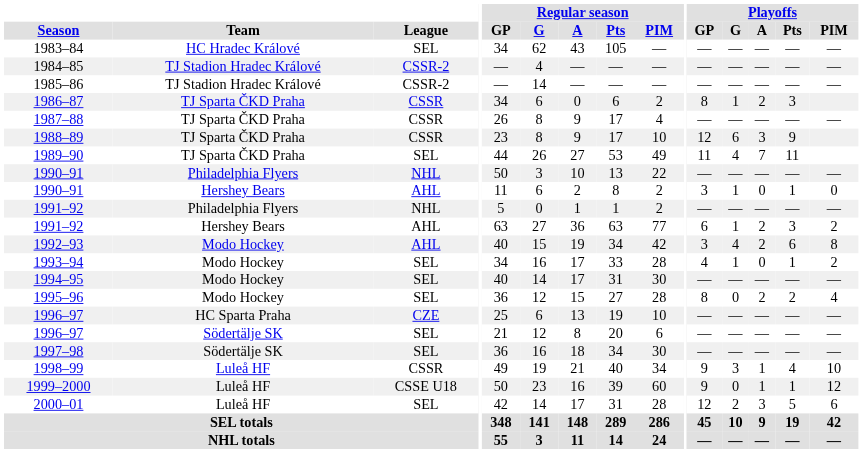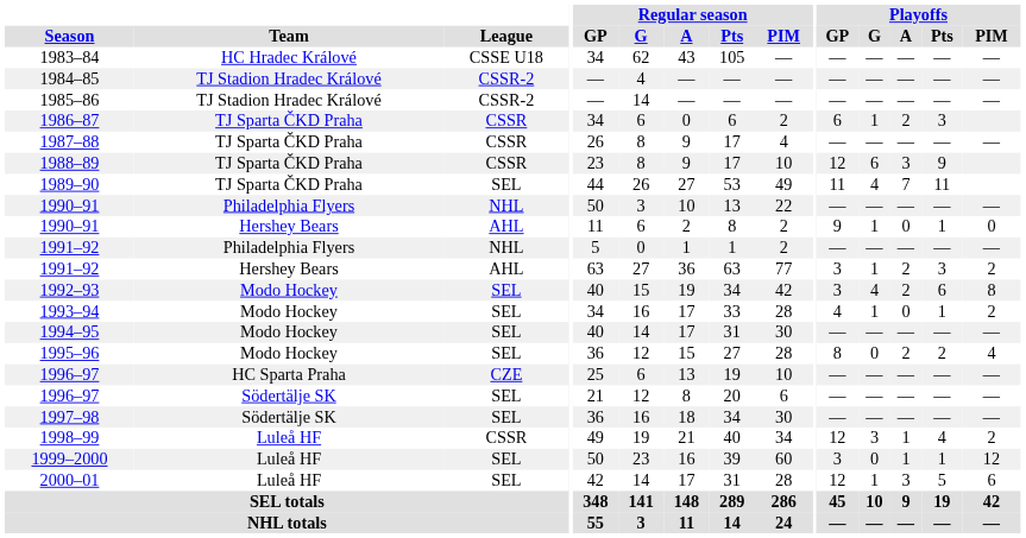1983–84 | League: SEL -> CSSE U18
1986–87 | Playoffs / GP: 8 -> 6
1990–91 / Hershey Bears | Playoffs / GP: 3 -> 9
1991–92 / Hershey Bears | Playoffs / GP: 6 -> 3
1992–93 | League: AHL -> SEL
1998–99 | Playoffs / GP: 9 -> 12
1998–99 | Playoffs / PIM: 10 -> 2
1999–2000 | League: CSSE U18 -> SEL
1999–2000 | Playoffs / GP: 9 -> 3
2000–01 | Playoffs / G: 2 -> 1
